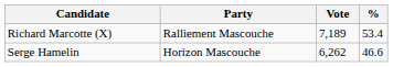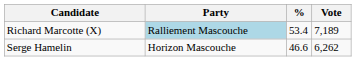columns swapped: Vote <-> %
Richard Marcotte (X) | Party: no background -> lightblue background
